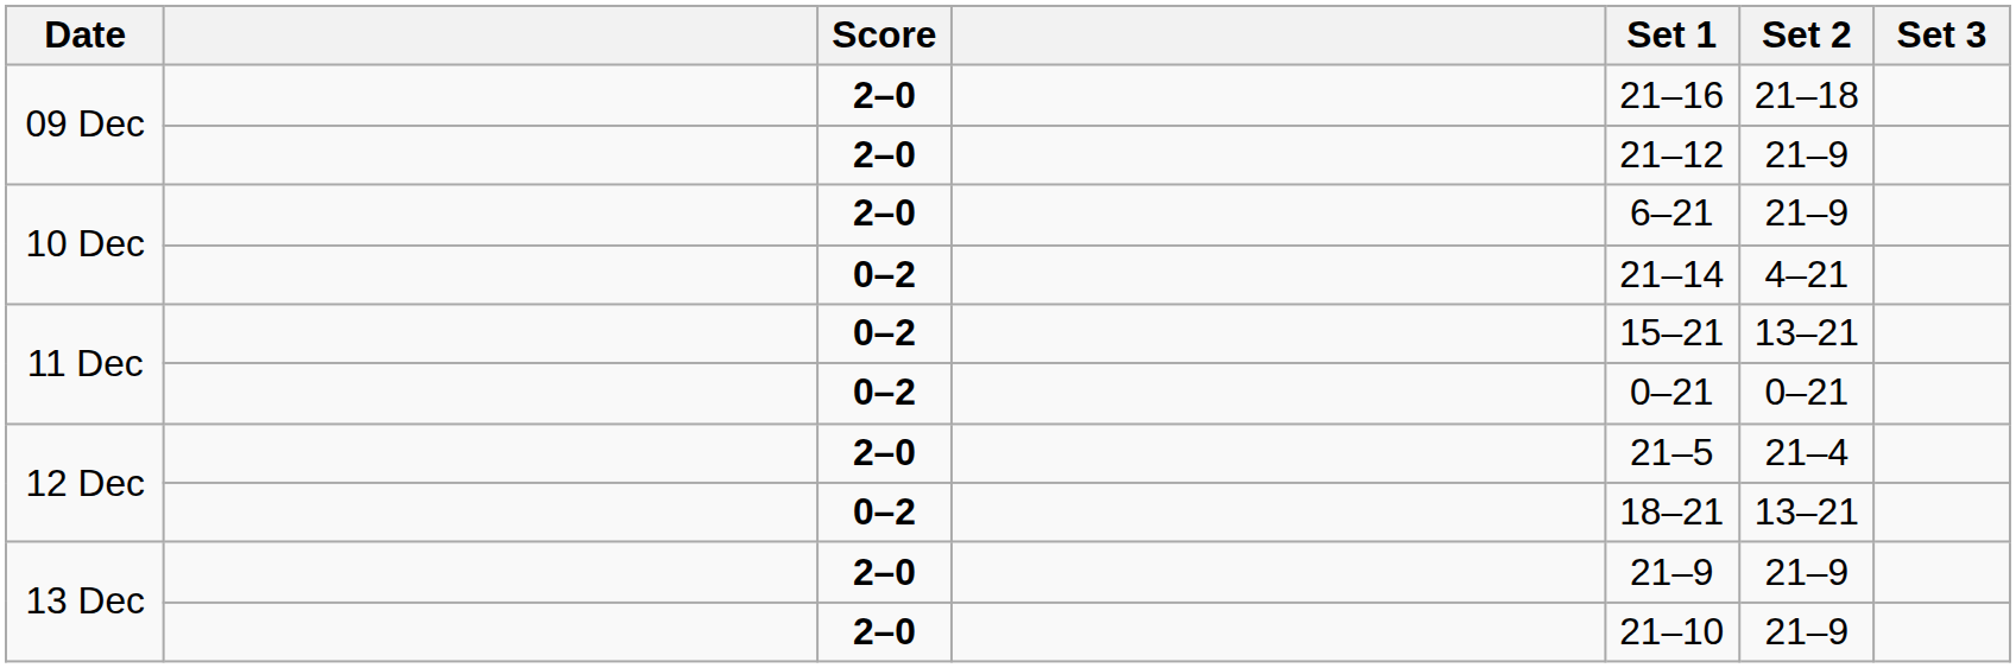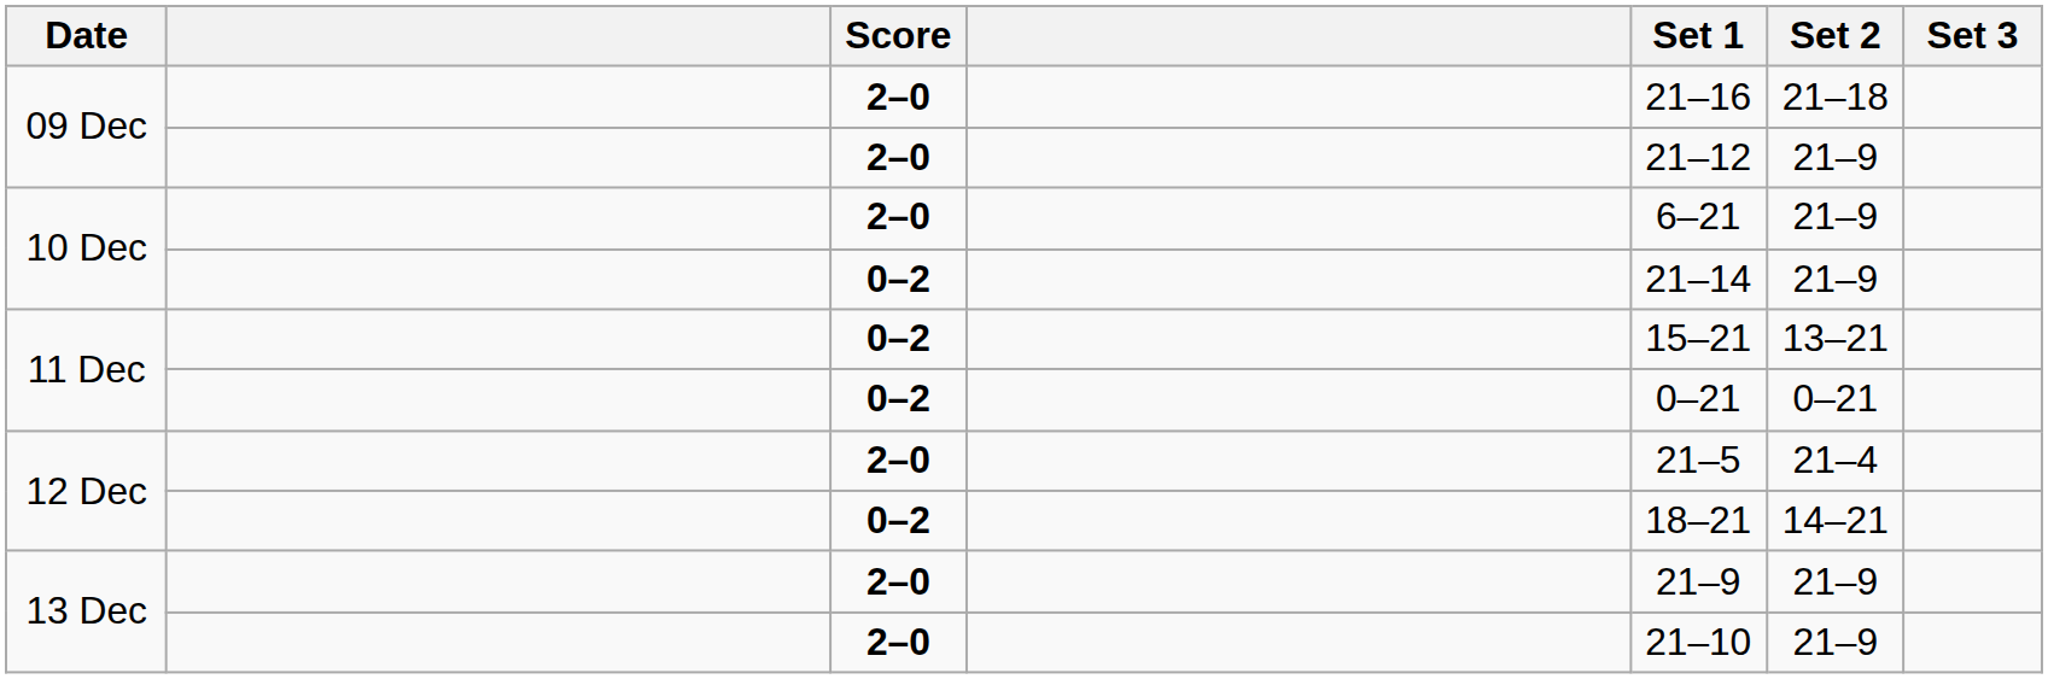10 Dec / 0–2 | Set 2: 4–21 -> 21–9
12 Dec / 0–2 | Set 2: 13–21 -> 14–21
